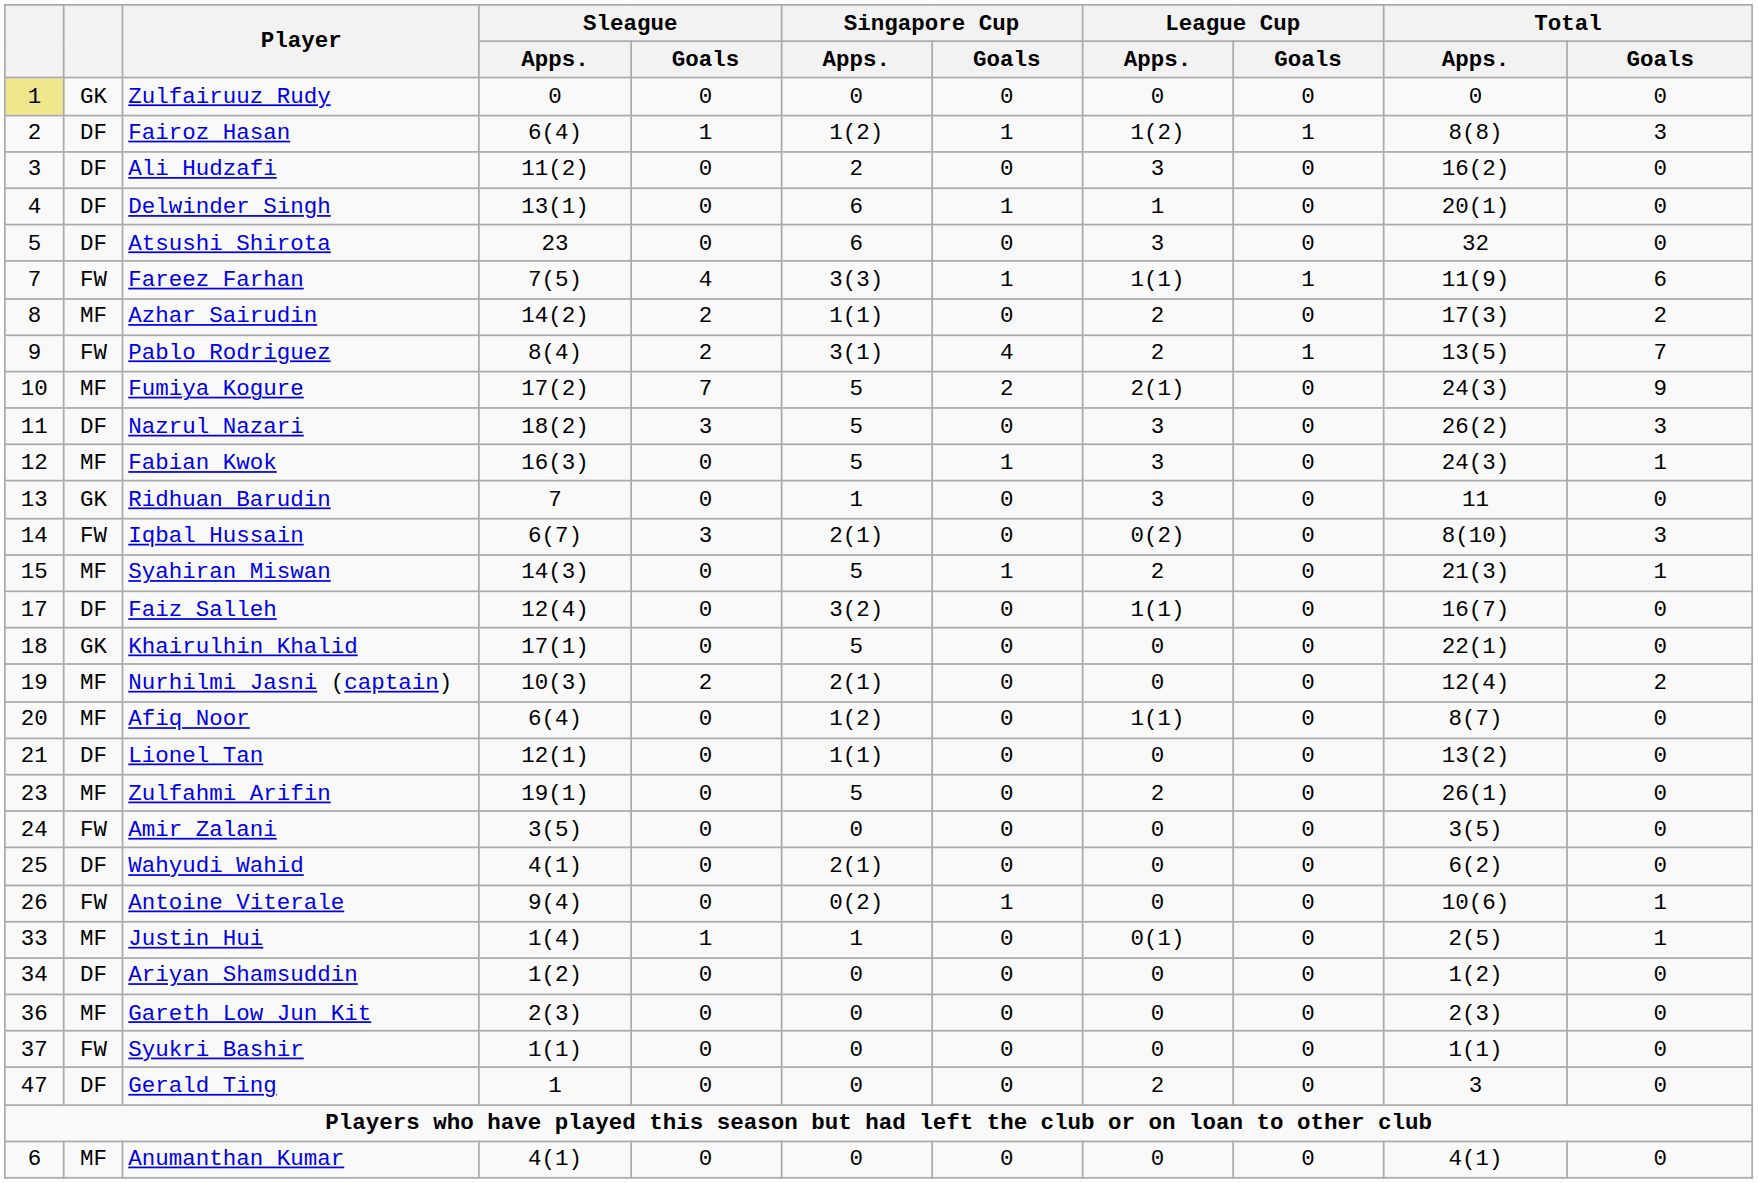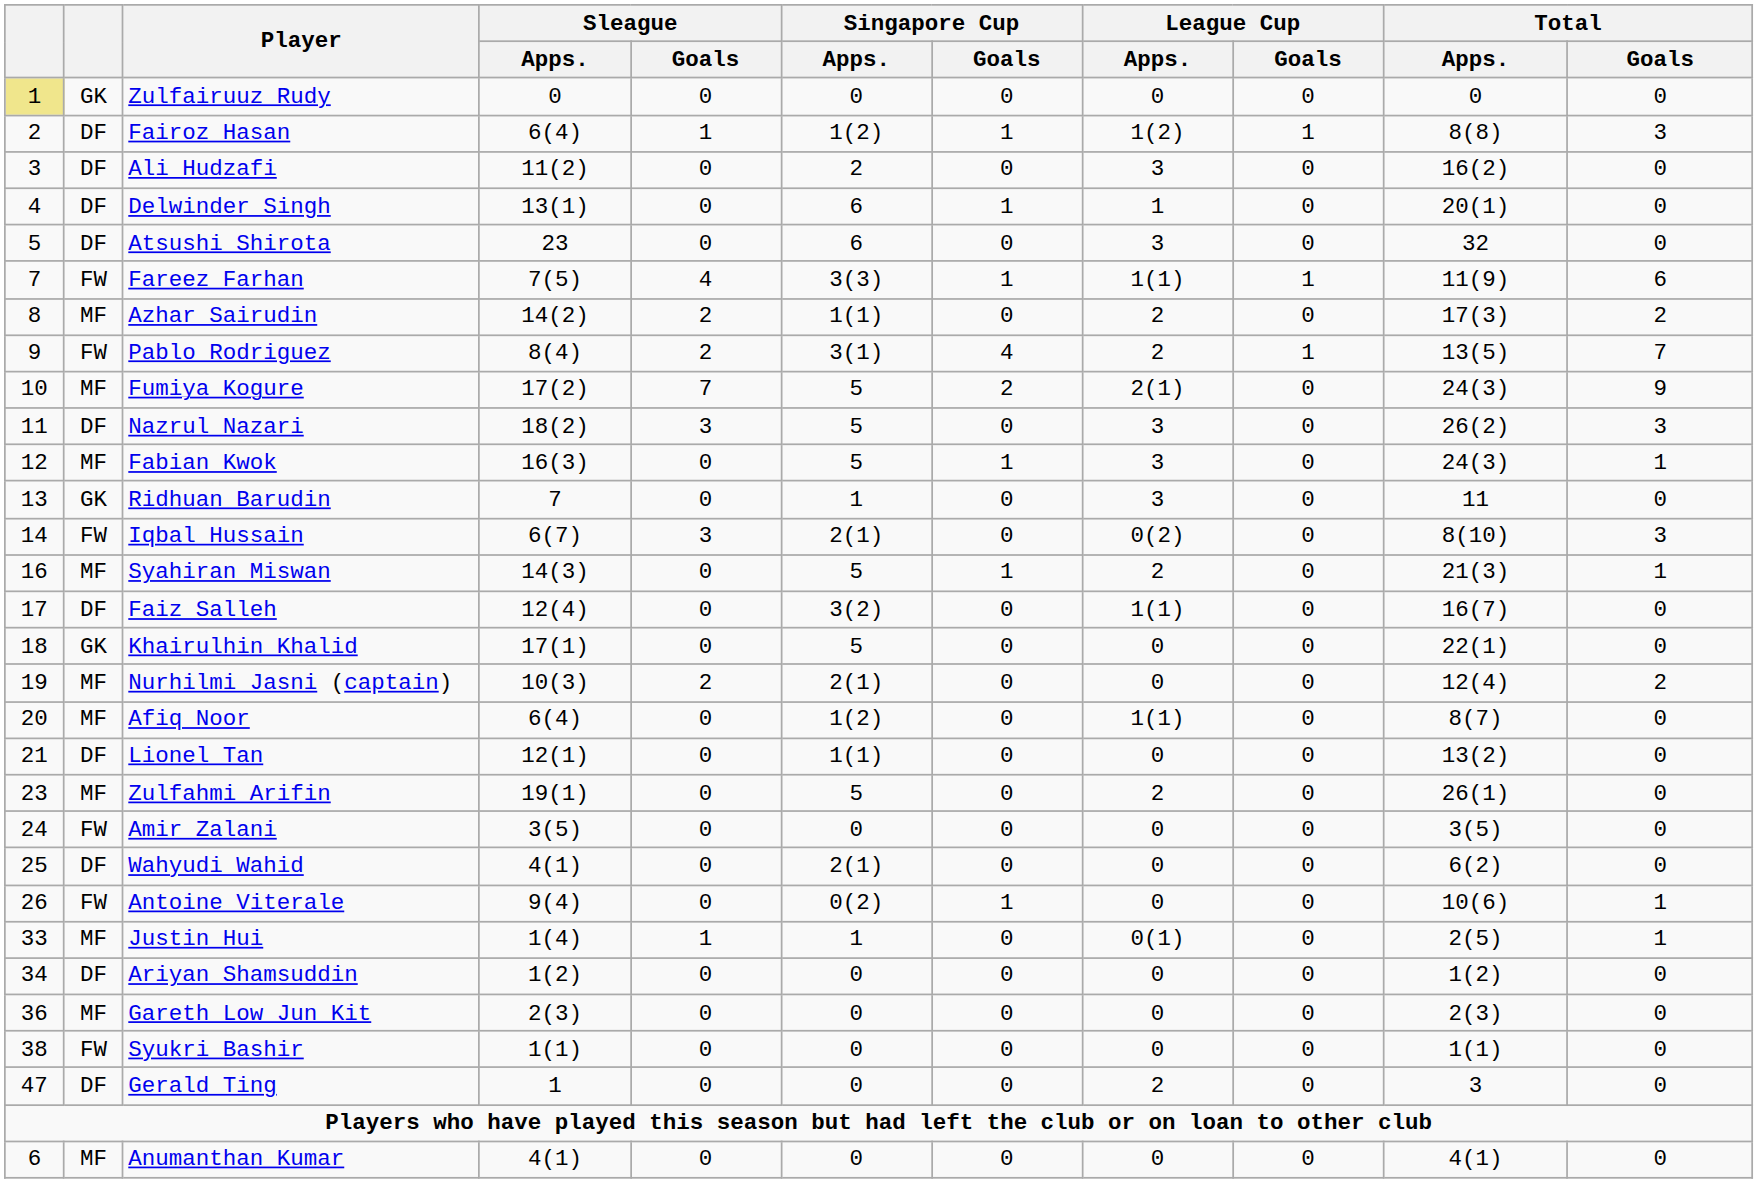Syahiran Miswan | column 1: 15 -> 16
Syukri Bashir | column 1: 37 -> 38
